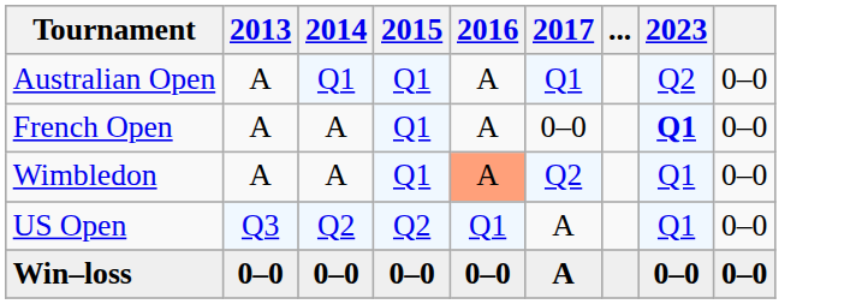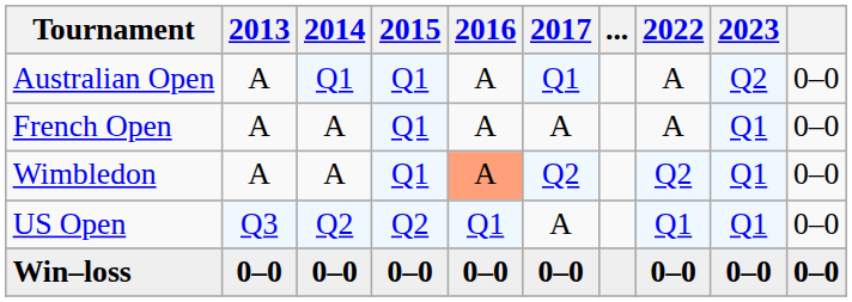+ column: 2022 | A | A | Q2 | Q1 | 0–0
French Open | 2017: 0–0 -> A
French Open | 2023: bold -> normal
Win–loss | 2017: A -> 0–0
